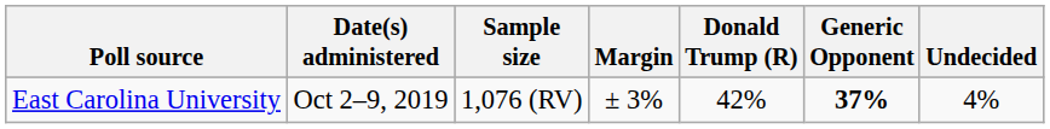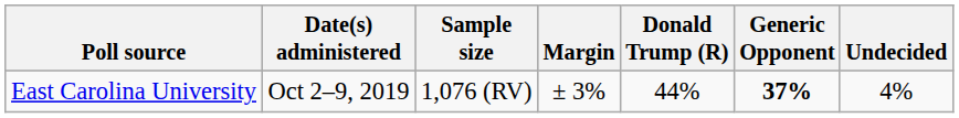East Carolina University | Donald Trump (R): 42% -> 44%
